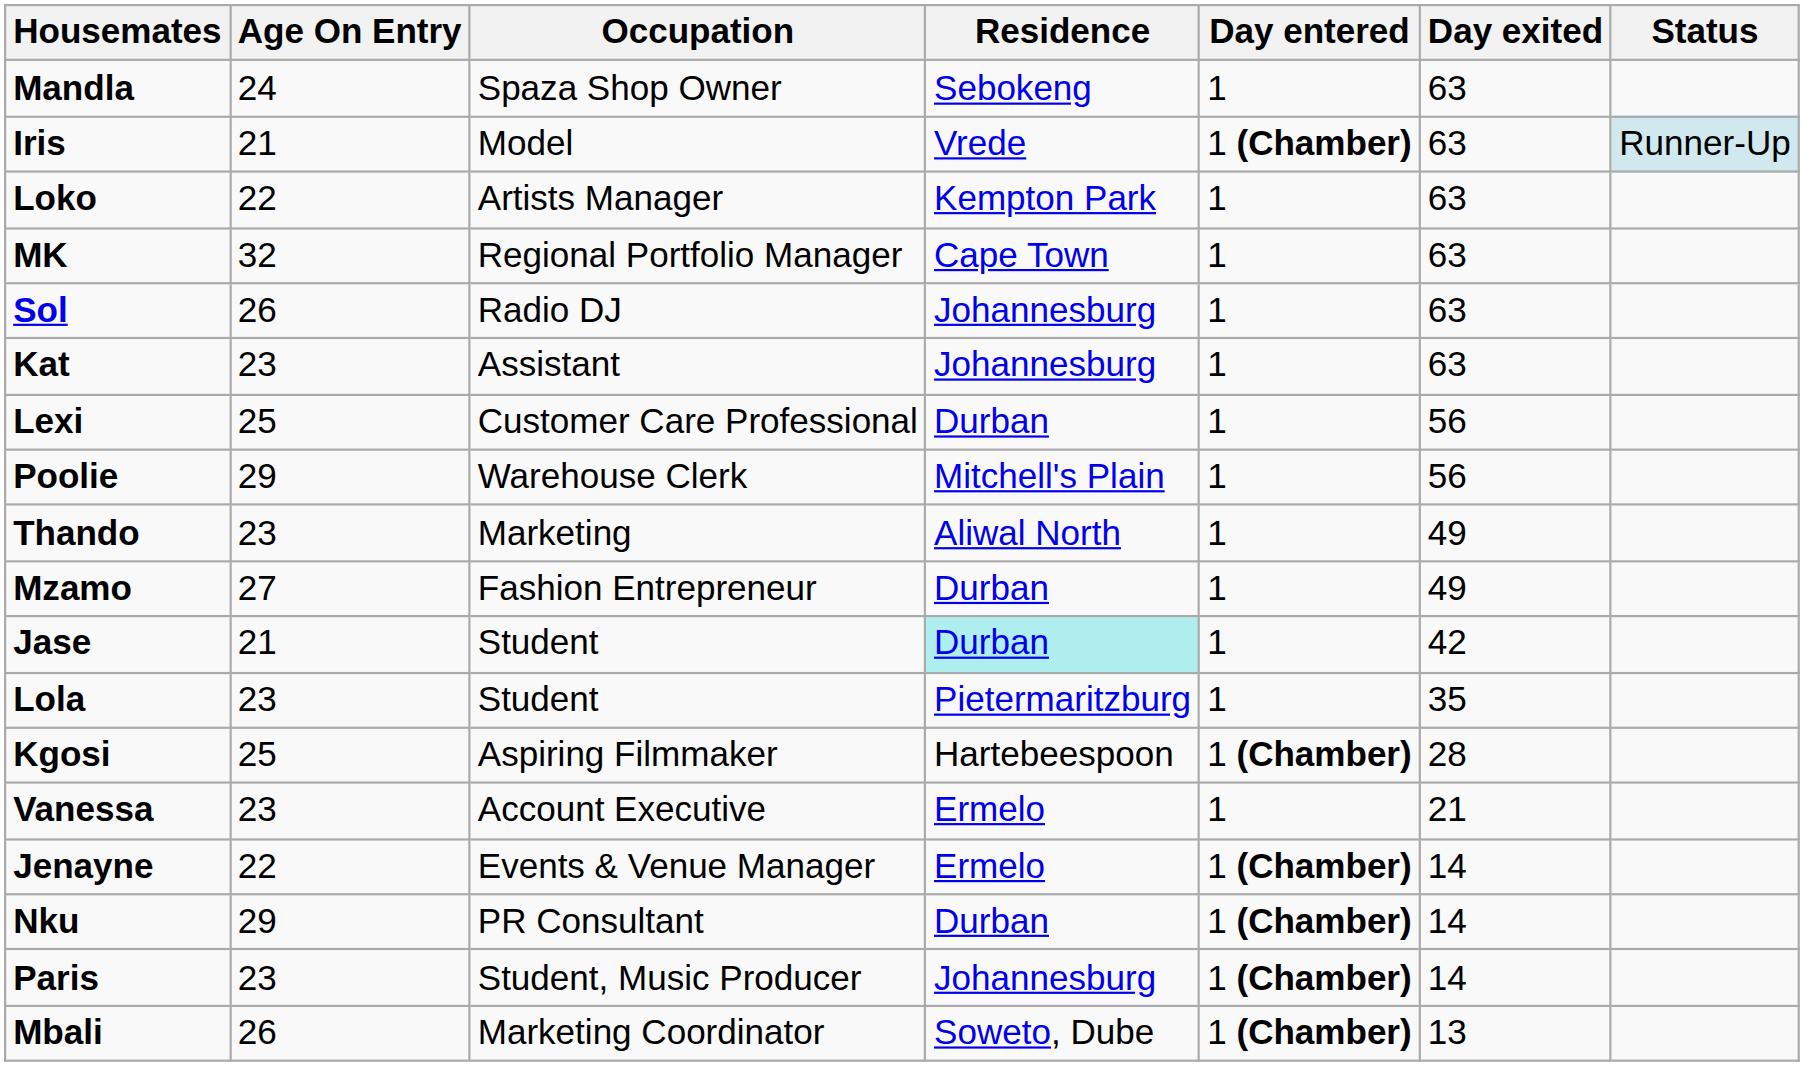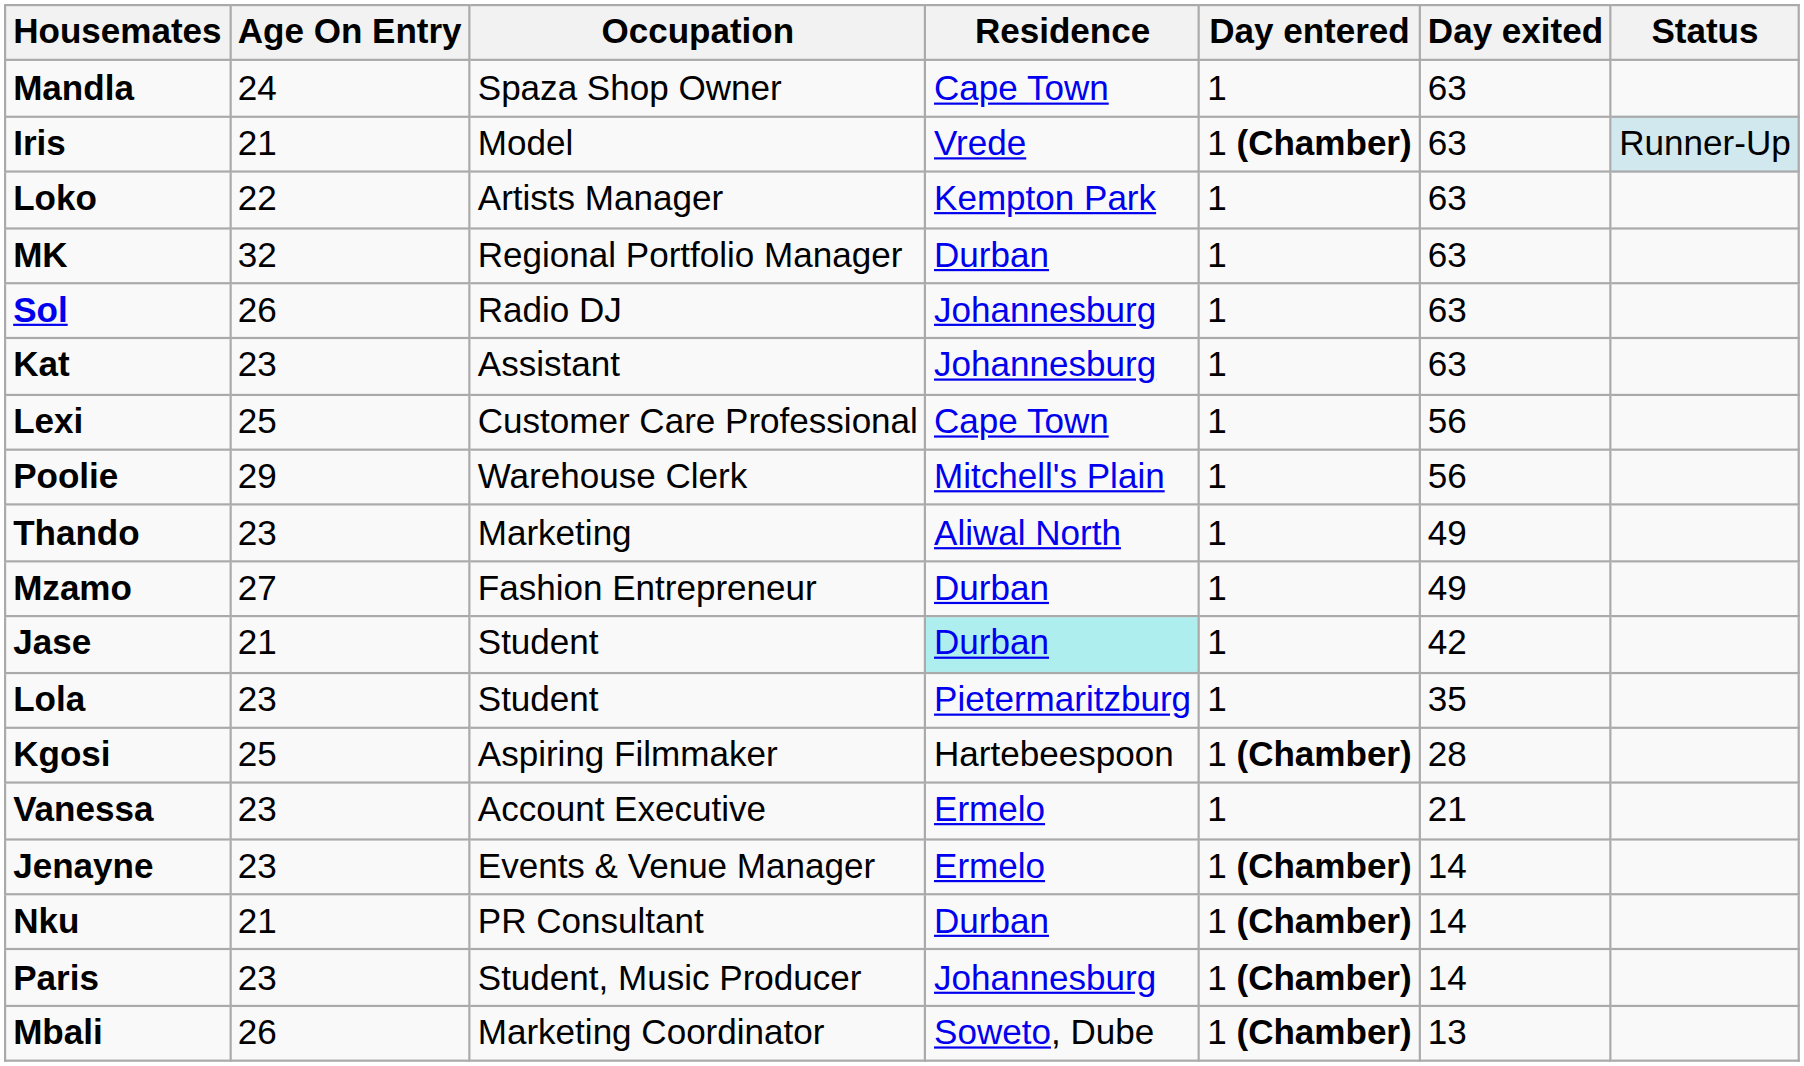Mandla | Residence: Sebokeng -> Cape Town
MK | Residence: Cape Town -> Durban
Lexi | Residence: Durban -> Cape Town
Jenayne | Age On Entry: 22 -> 23
Nku | Age On Entry: 29 -> 21
